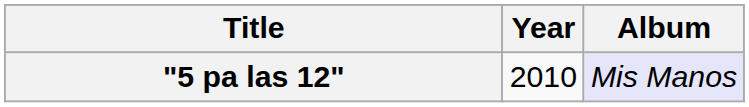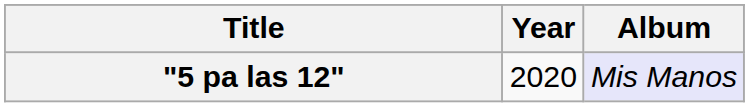"5 pa las 12" | Year: 2010 -> 2020
